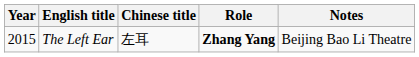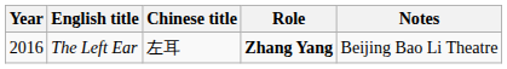The Left Ear | Year: 2015 -> 2016
